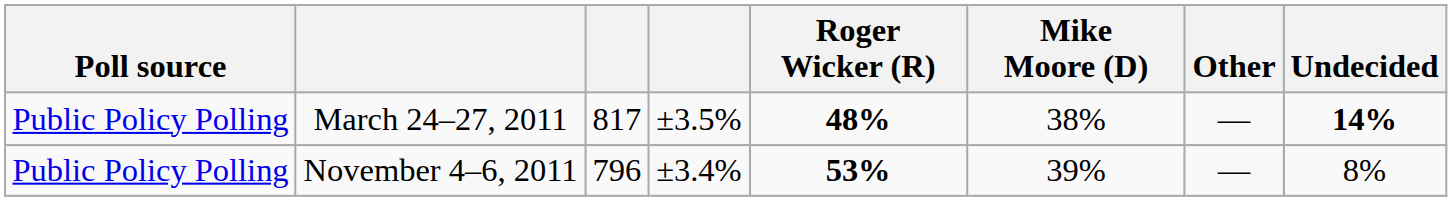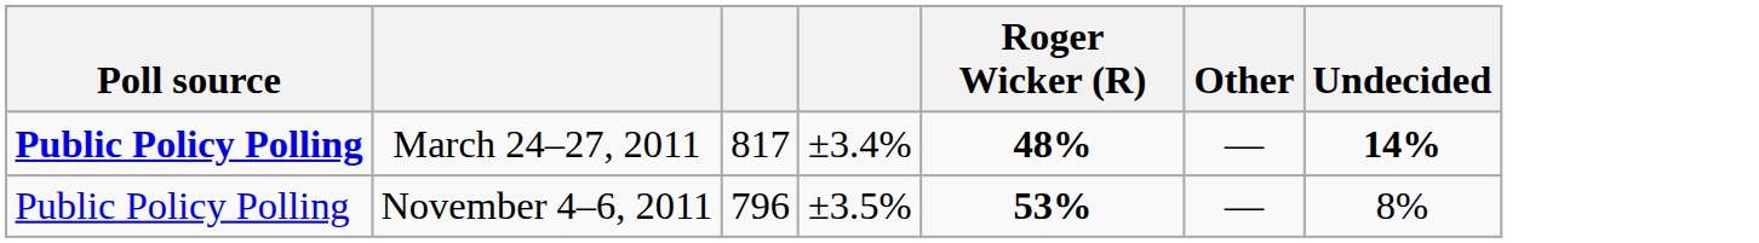- column: Mike Moore (D) | 38% | 39%
March 24–27, 2011 | Poll source: normal -> bold
March 24–27, 2011 | column 4: ±3.5% -> ±3.4%
November 4–6, 2011 | column 4: ±3.4% -> ±3.5%
